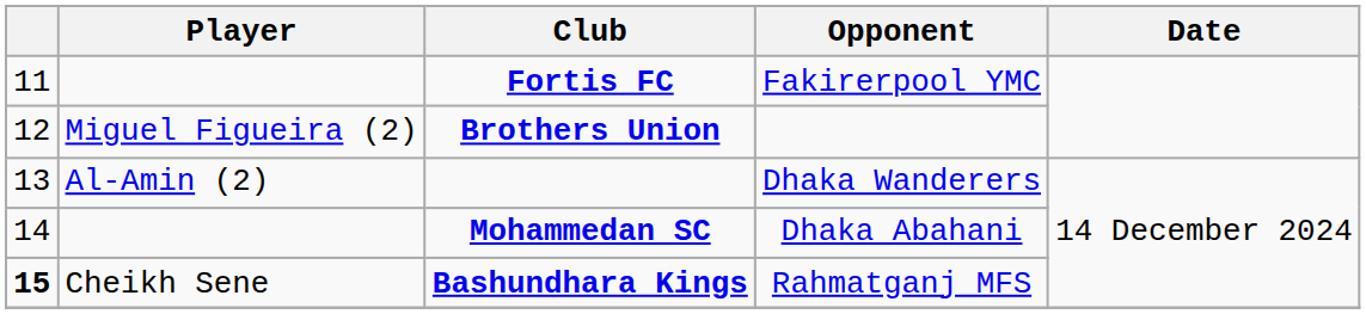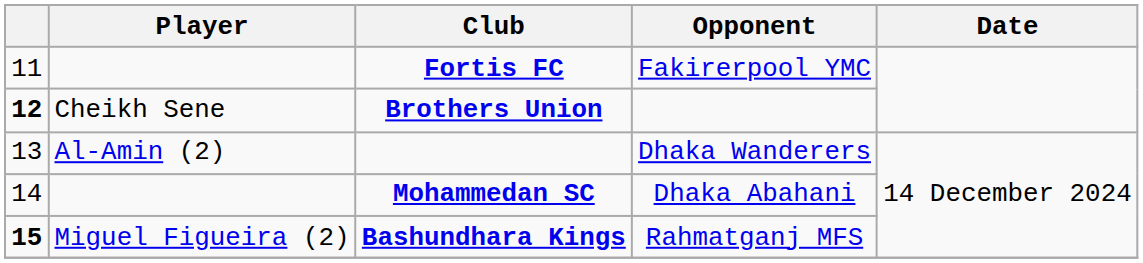Brothers Union | column 1: normal -> bold
Brothers Union | Player: Miguel Figueira (2) -> Cheikh Sene
Bashundhara Kings | Player: Cheikh Sene -> Miguel Figueira (2)
